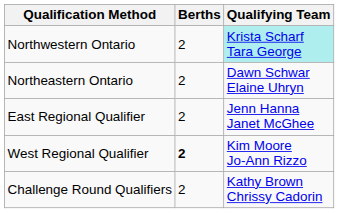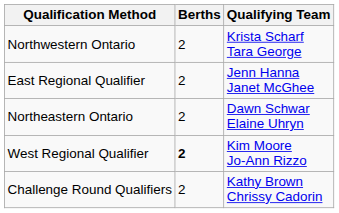Northwestern Ontario | Qualifying Team: paleturquoise background -> no background
rows swapped: Northeastern Ontario <-> East Regional Qualifier
